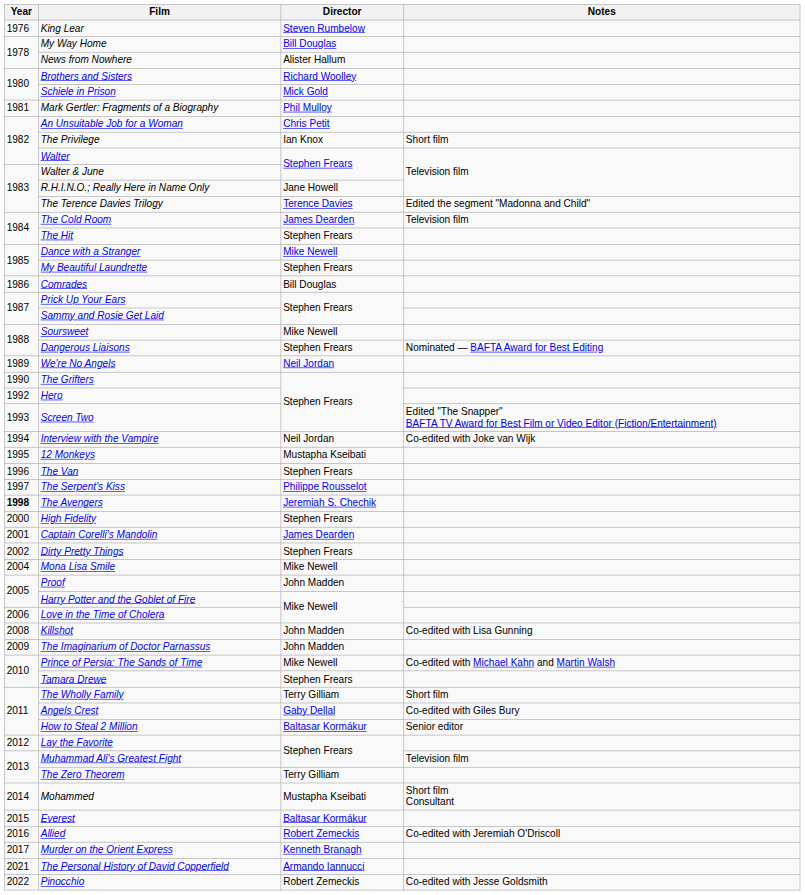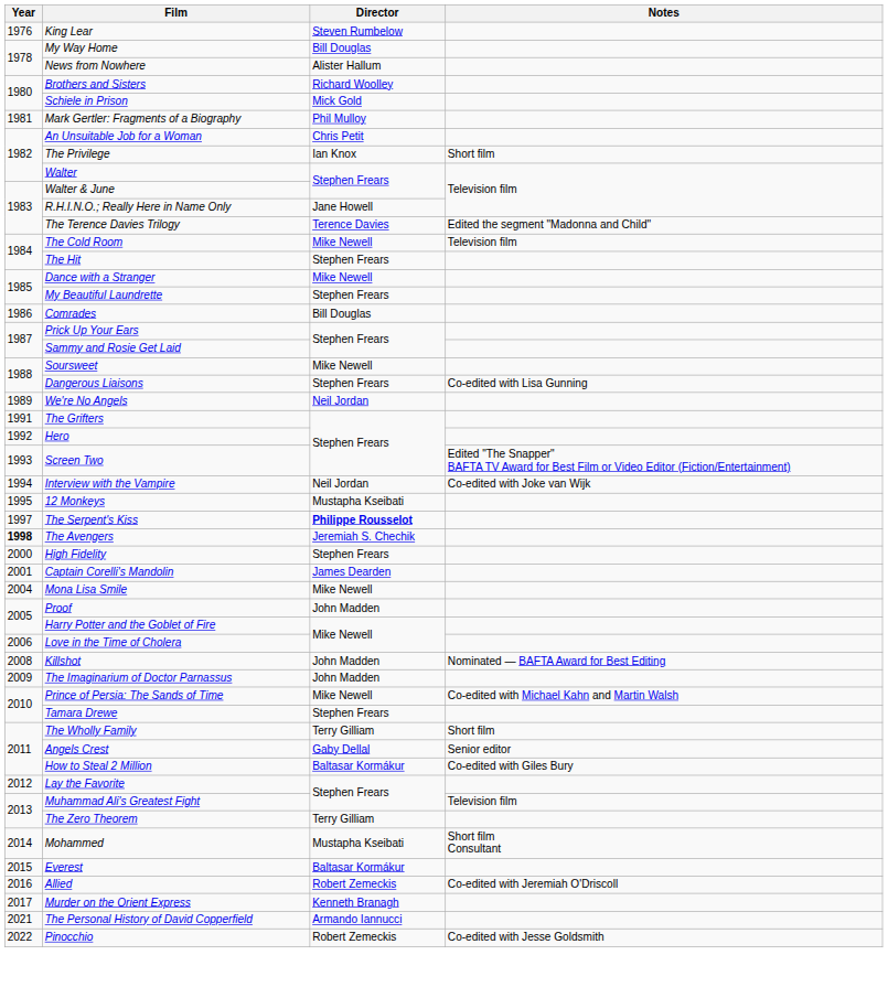The Cold Room | Director: James Dearden -> Mike Newell
Dangerous Liaisons | Notes: Nominated — BAFTA Award for Best Editing -> Co-edited with Lisa Gunning
The Grifters | Year: 1990 -> 1991
- row: 1996 | The Van | Stephen Frears
The Serpent's Kiss | Director: normal -> bold
- row: 2002 | Dirty Pretty Things | Stephen Frears
Killshot | Notes: Co-edited with Lisa Gunning -> Nominated — BAFTA Award for Best Editing
Angels Crest | Notes: Co-edited with Giles Bury -> Senior editor
How to Steal 2 Million | Notes: Senior editor -> Co-edited with Giles Bury
